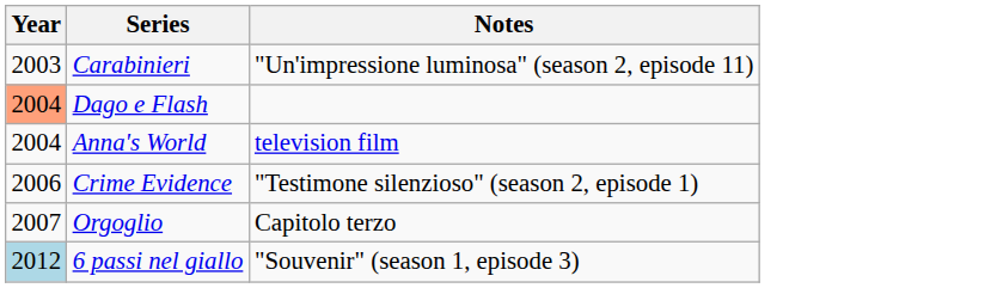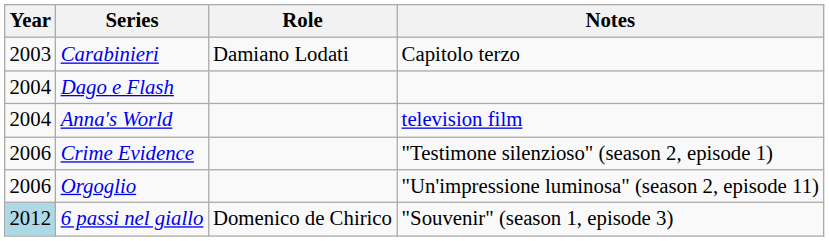+ column: Role | Damiano Lodati | Domenico de Chirico
Carabinieri | Notes: "Un'impressione luminosa" (season 2, episode 11) -> Capitolo terzo
Dago e Flash | Year: lightsalmon background -> no background
Orgoglio | Year: 2007 -> 2006
Orgoglio | Notes: Capitolo terzo -> "Un'impressione luminosa" (season 2, episode 11)
